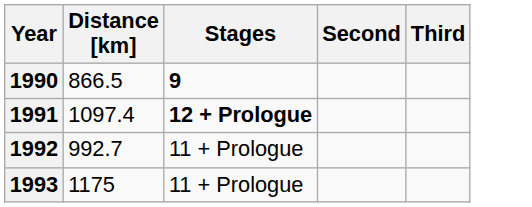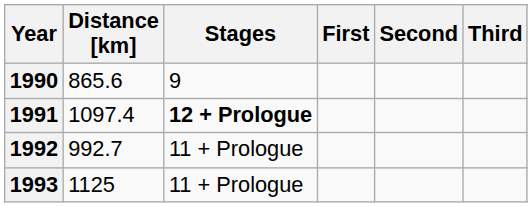+ column: First
1990 | Distance [km]: 866.5 -> 865.6
1990 | Stages: bold -> normal
1993 | Distance [km]: 1175 -> 1125
